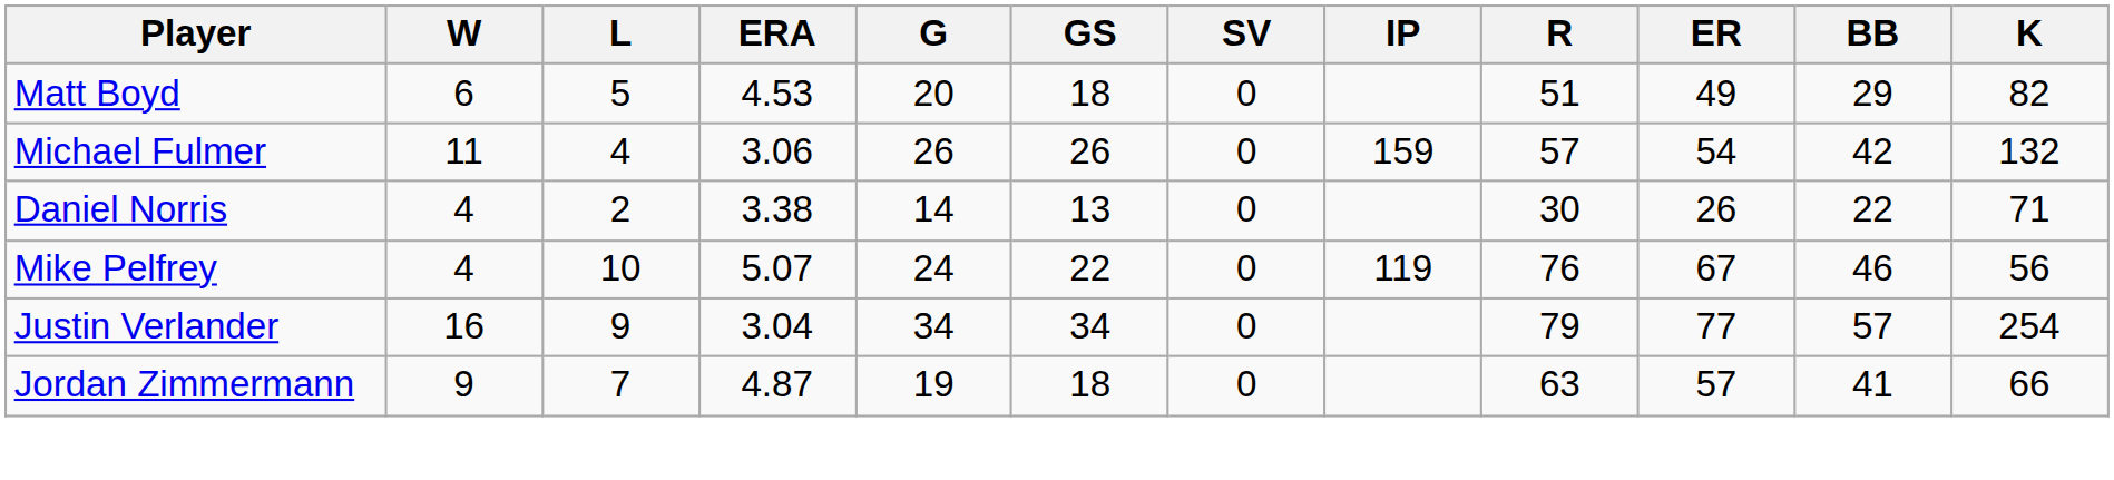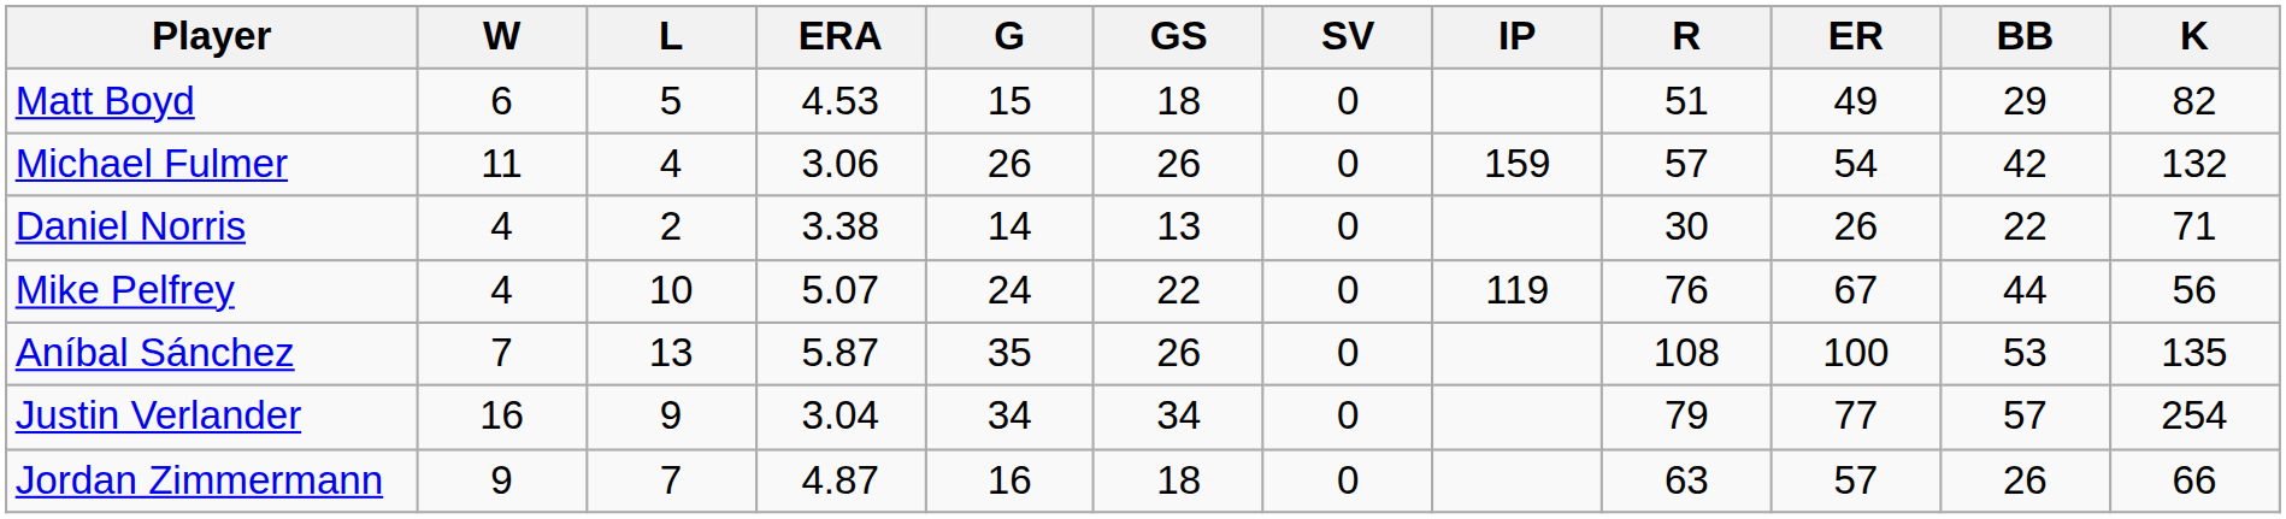Matt Boyd | G: 20 -> 15
Mike Pelfrey | BB: 46 -> 44
+ row: Aníbal Sánchez | 7 | 13 | 5.87 | 35 | 26 | 0 | 108 | 100 | 53 | 135
Jordan Zimmermann | G: 19 -> 16
Jordan Zimmermann | BB: 41 -> 26
